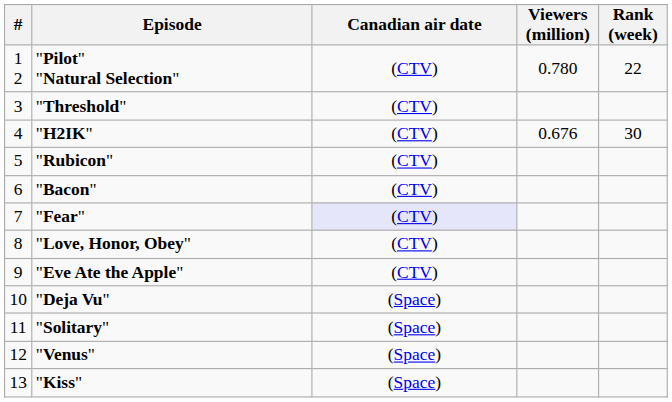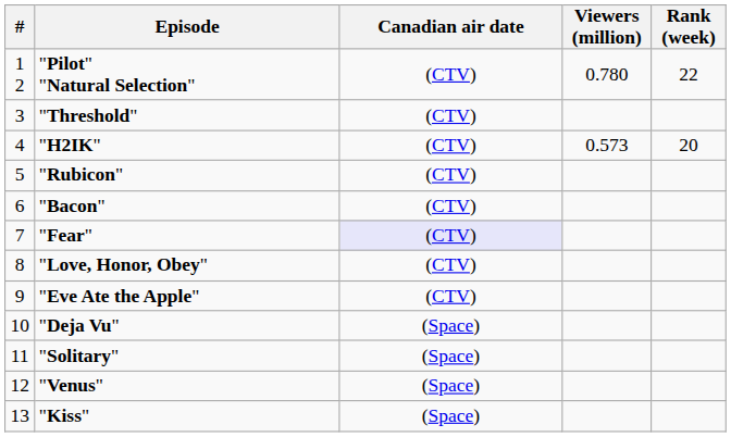"H2IK" | Viewers (million): 0.676 -> 0.573
"H2IK" | Rank (week): 30 -> 20
